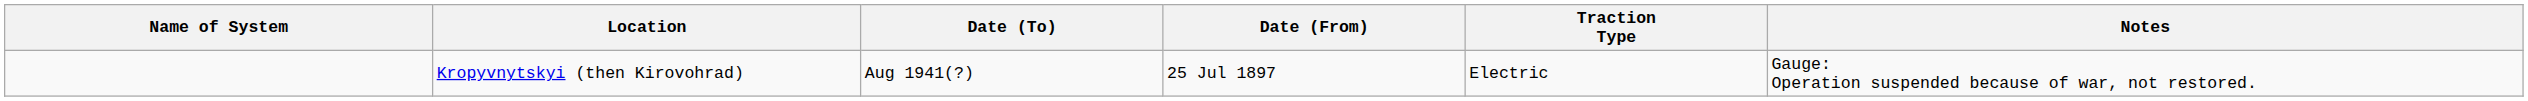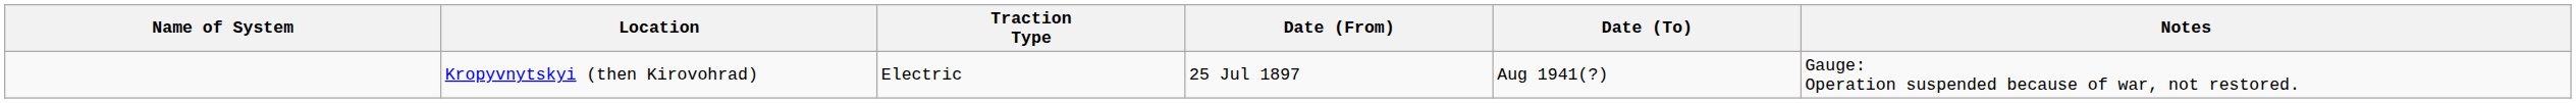columns swapped: Traction Type <-> Date (To)
